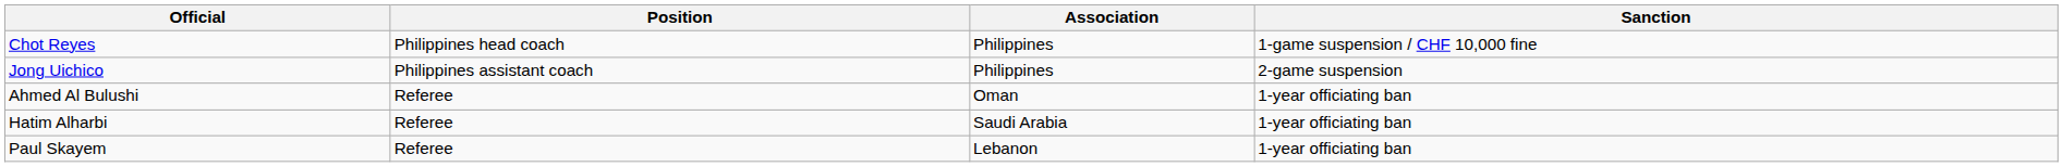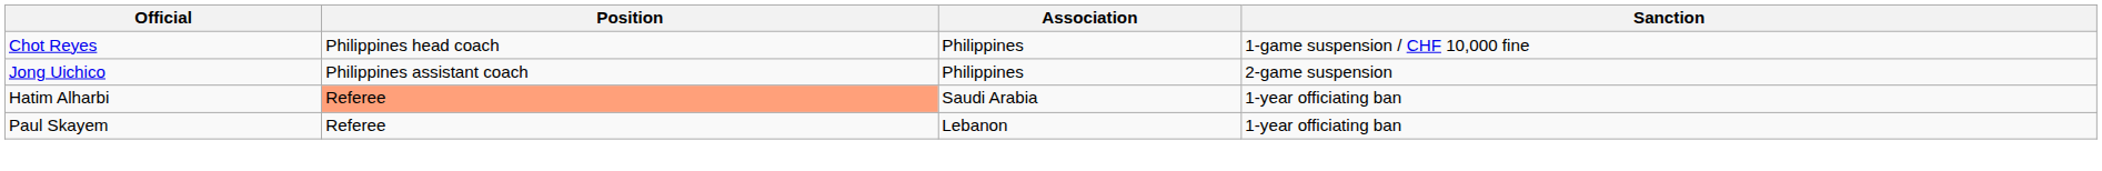- row: Ahmed Al Bulushi | Referee | Oman | 1-year officiating ban
Hatim Alharbi | Position: no background -> lightsalmon background
